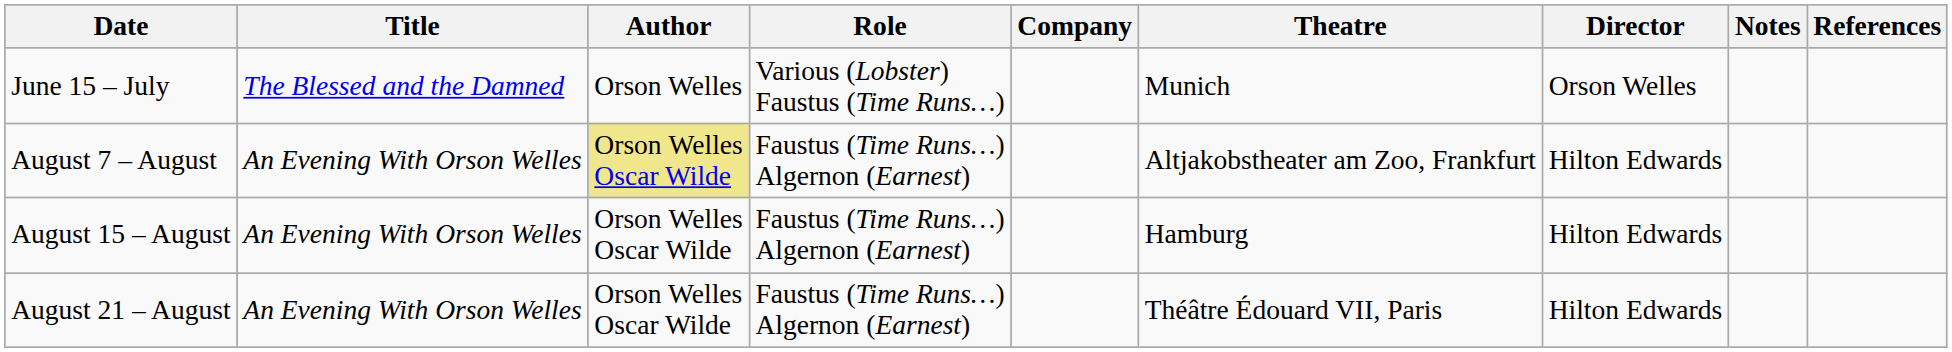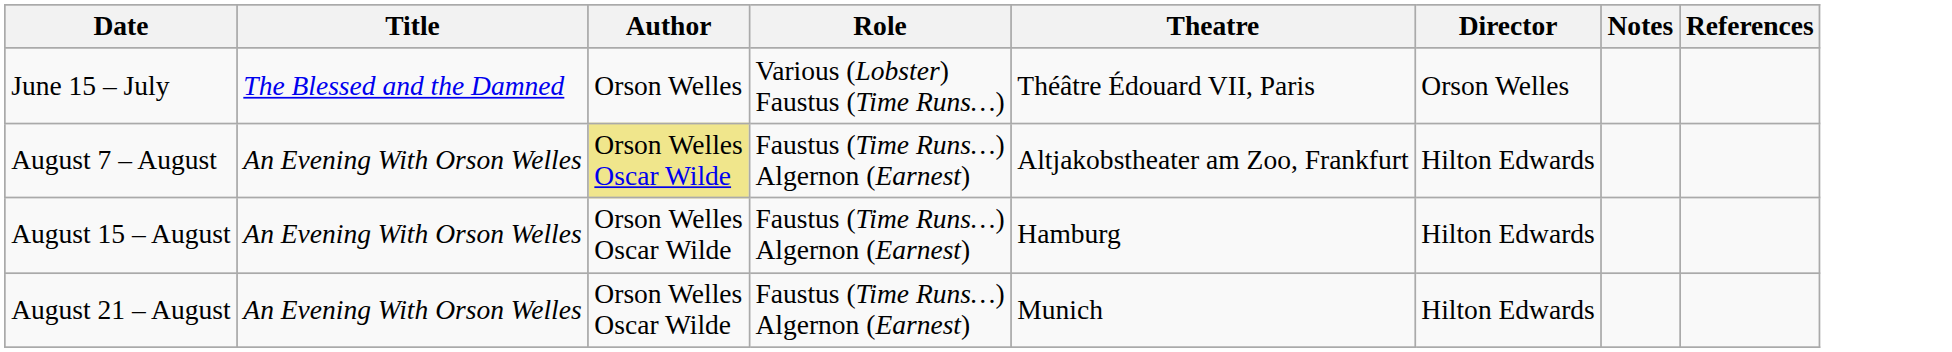- column: Company
June 15 – July | Theatre: Munich -> Théâtre Édouard VII, Paris
August 21 – August | Theatre: Théâtre Édouard VII, Paris -> Munich
